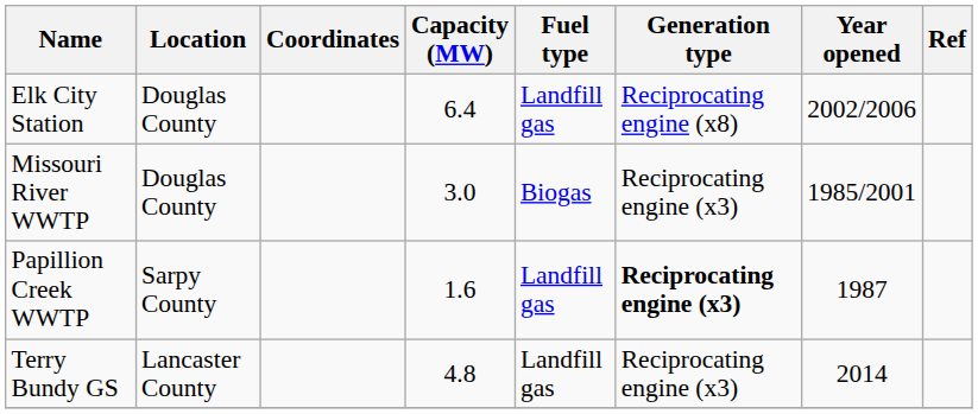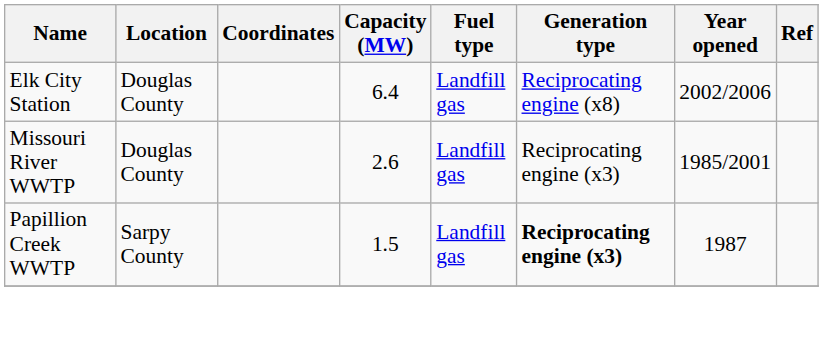Missouri River WWTP | Capacity (MW): 3.0 -> 2.6
Missouri River WWTP | Fuel type: Biogas -> Landfill gas
Papillion Creek WWTP | Capacity (MW): 1.6 -> 1.5
- row: Terry Bundy GS | Lancaster County | 4.8 | Landfill gas | Reciprocating engine (x3) | 2014
